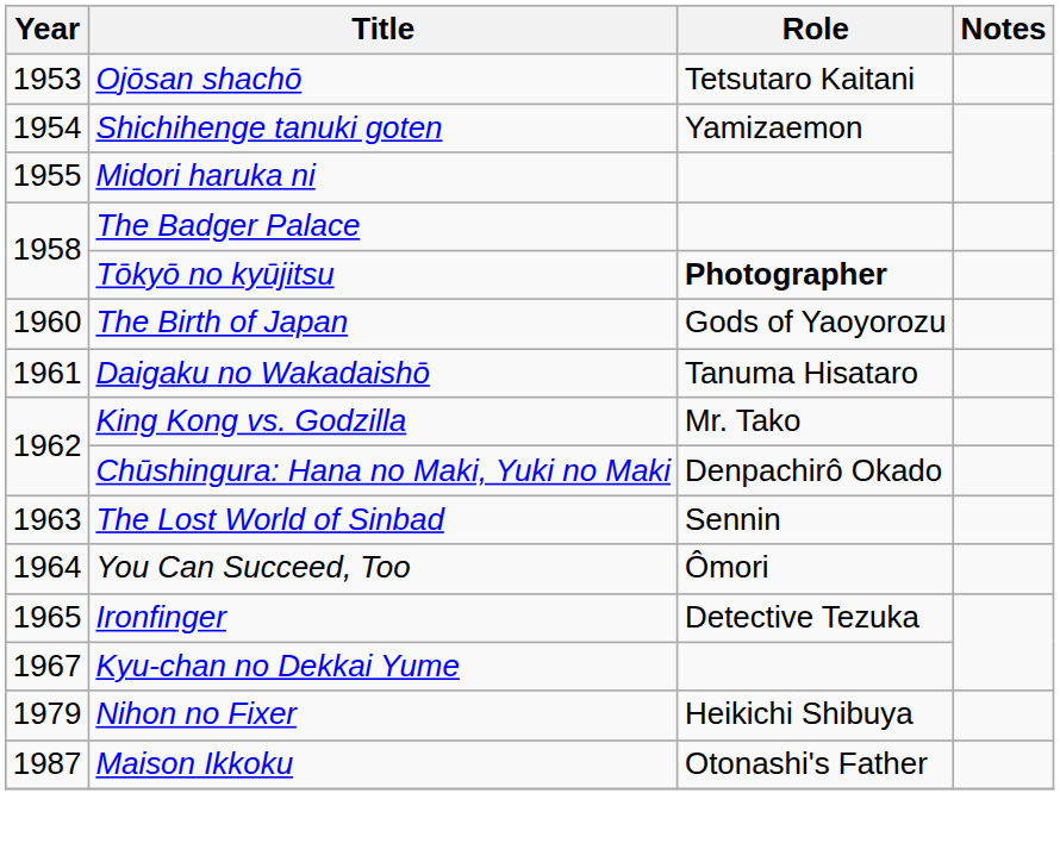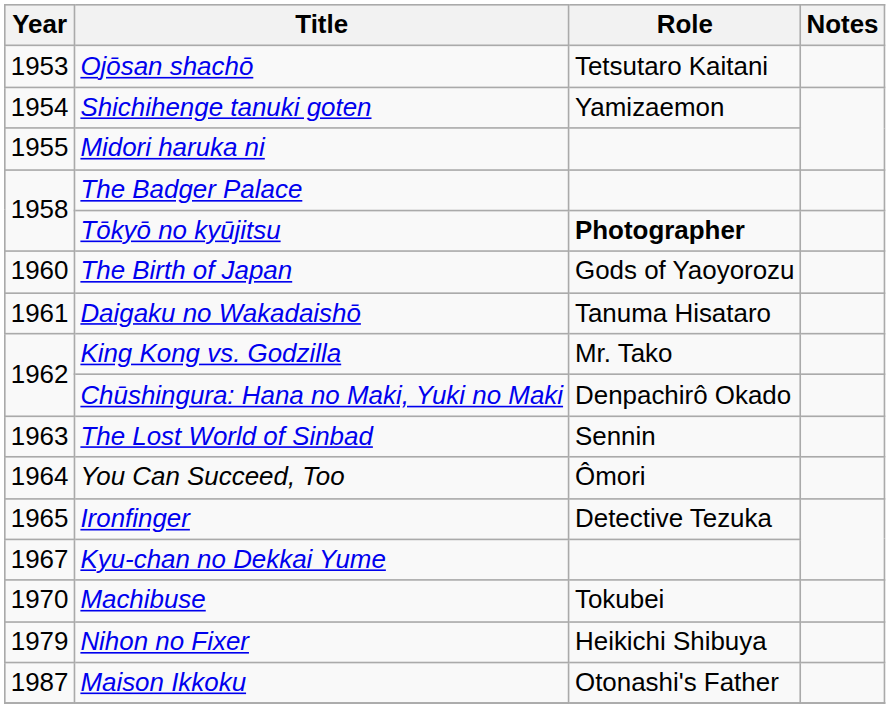+ row: 1970 | Machibuse | Tokubei
